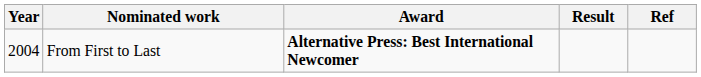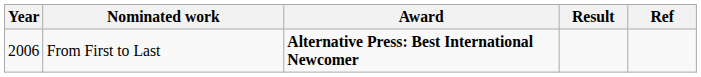From First to Last | Year: 2004 -> 2006
